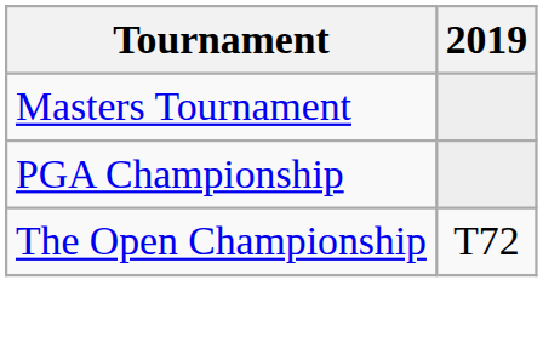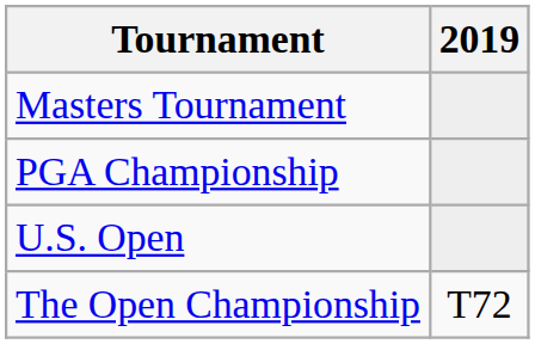+ row: U.S. Open
